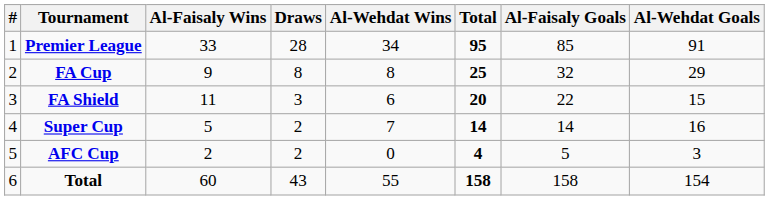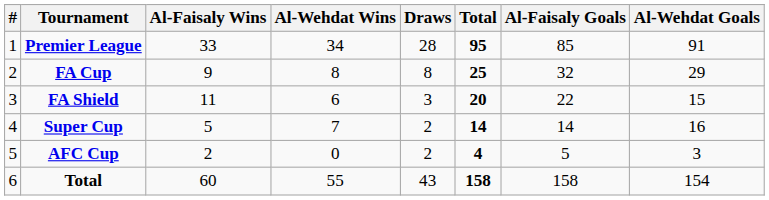columns swapped: Al-Wehdat Wins <-> Draws
